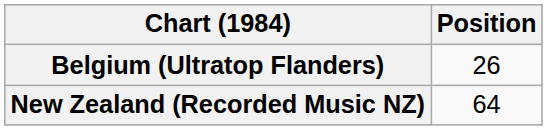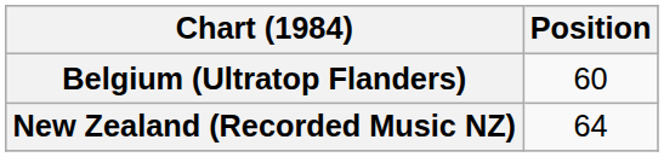Belgium (Ultratop Flanders) | Position: 26 -> 60
